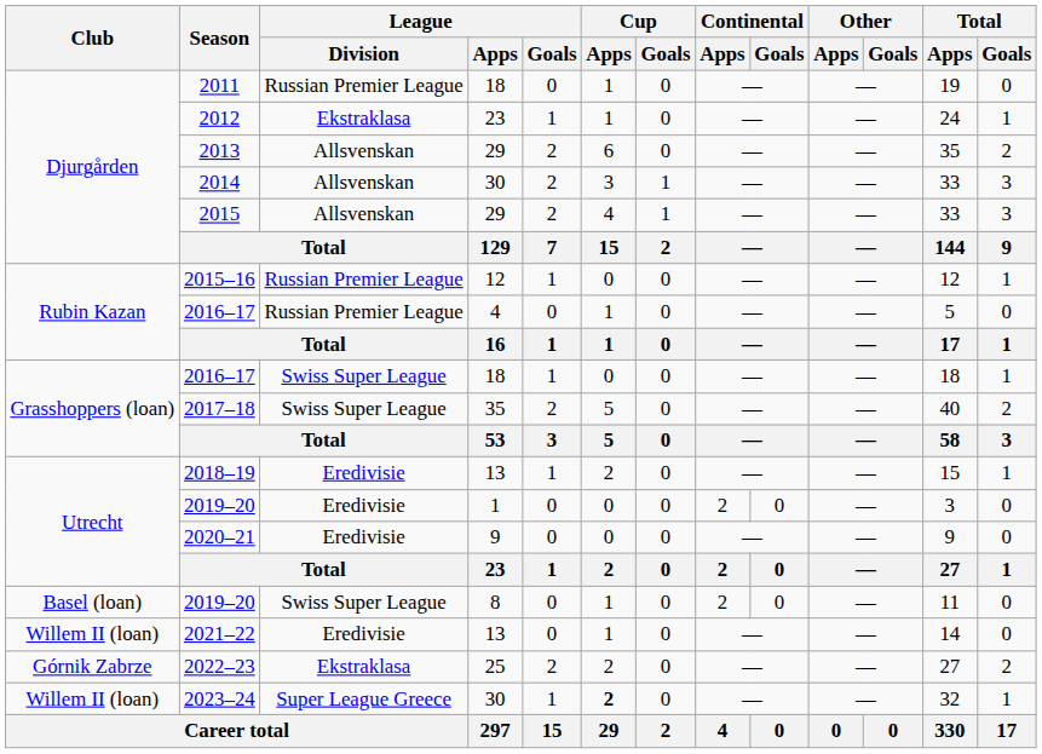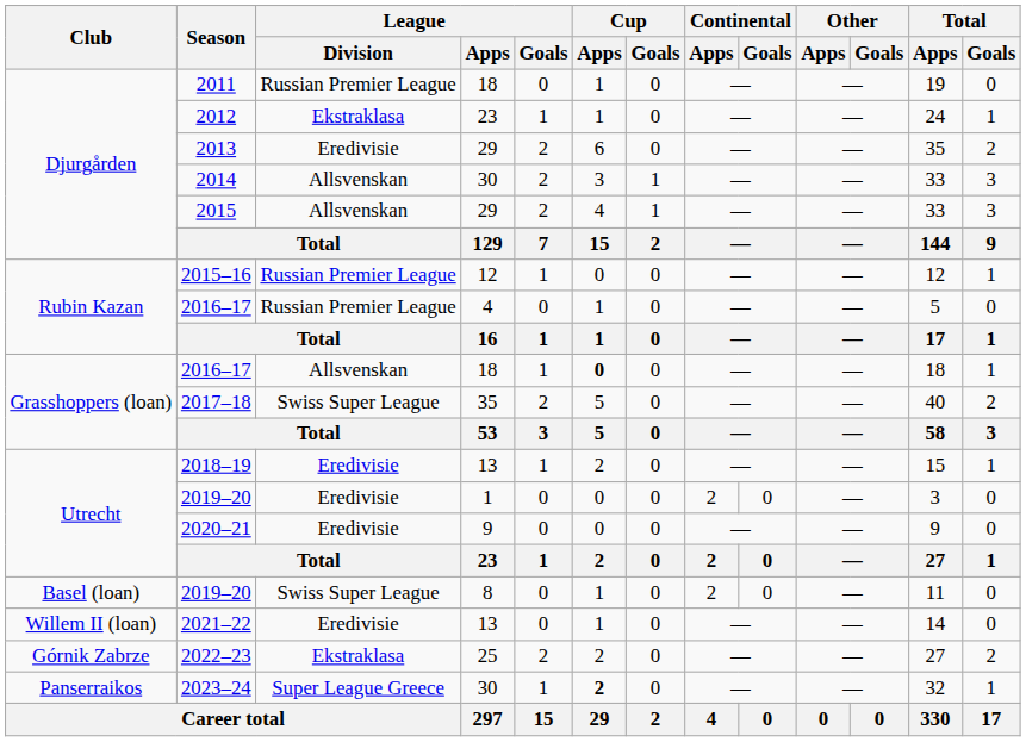2013 | League / Division: Allsvenskan -> Eredivisie
2016–17 / 18 | League / Division: Swiss Super League -> Allsvenskan
2016–17 / 18 | Cup / Apps: normal -> bold
2023–24 | Club: Willem II (loan) -> Panserraikos
